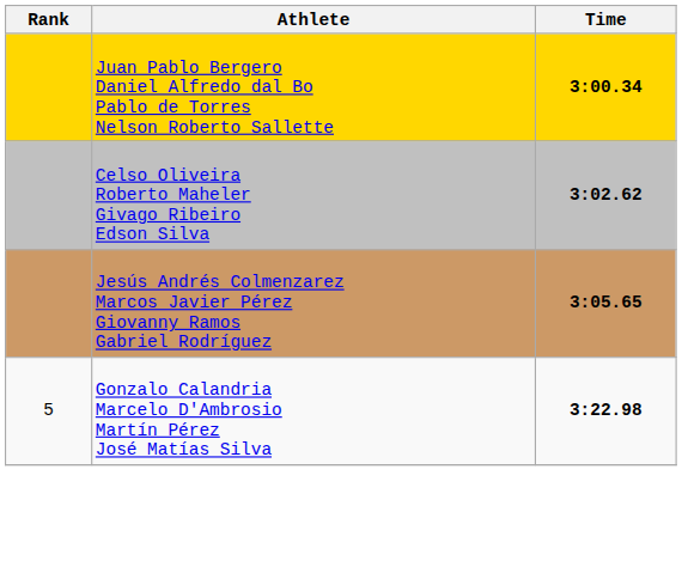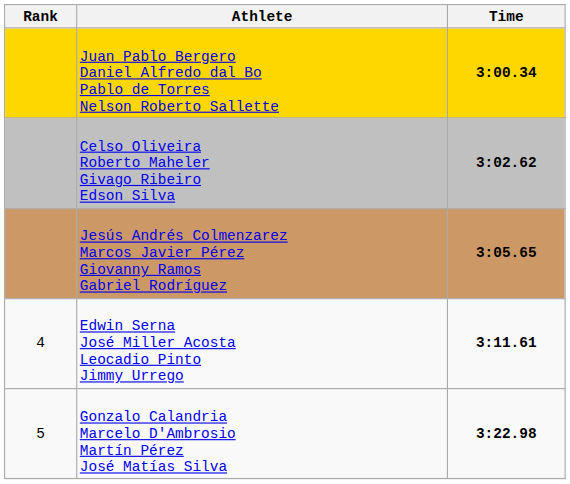+ row: 4 | Edwin Serna José Miller Acosta Leocadio Pinto Jimmy Urrego | 3:11.61
